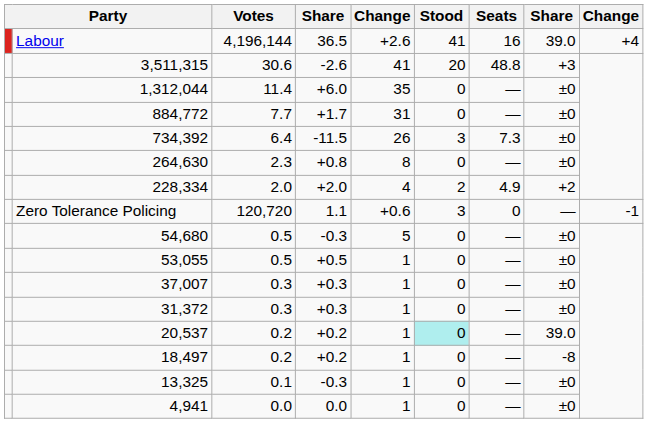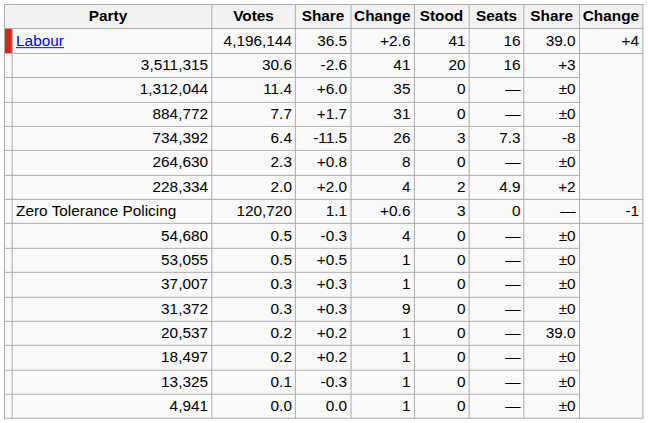3,511,315 | Seats: 48.8 -> 16
734,392 | column 8: ±0 -> -8
54,680 | column 5: 5 -> 4
31,372 | column 5: 1 -> 9
20,537 | Stood: paleturquoise background -> no background
18,497 | column 8: -8 -> ±0
